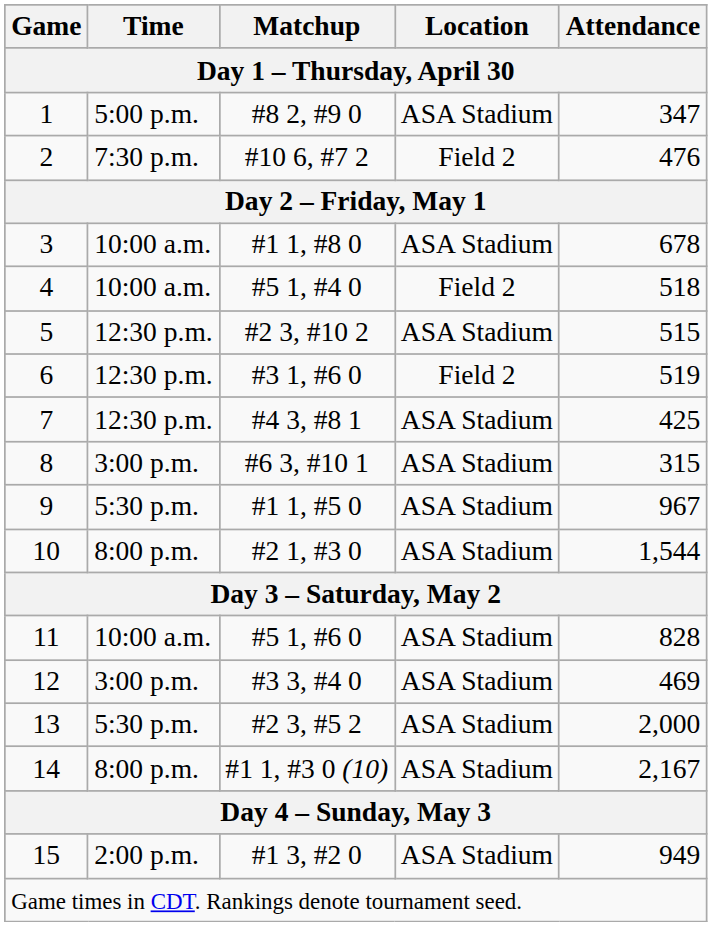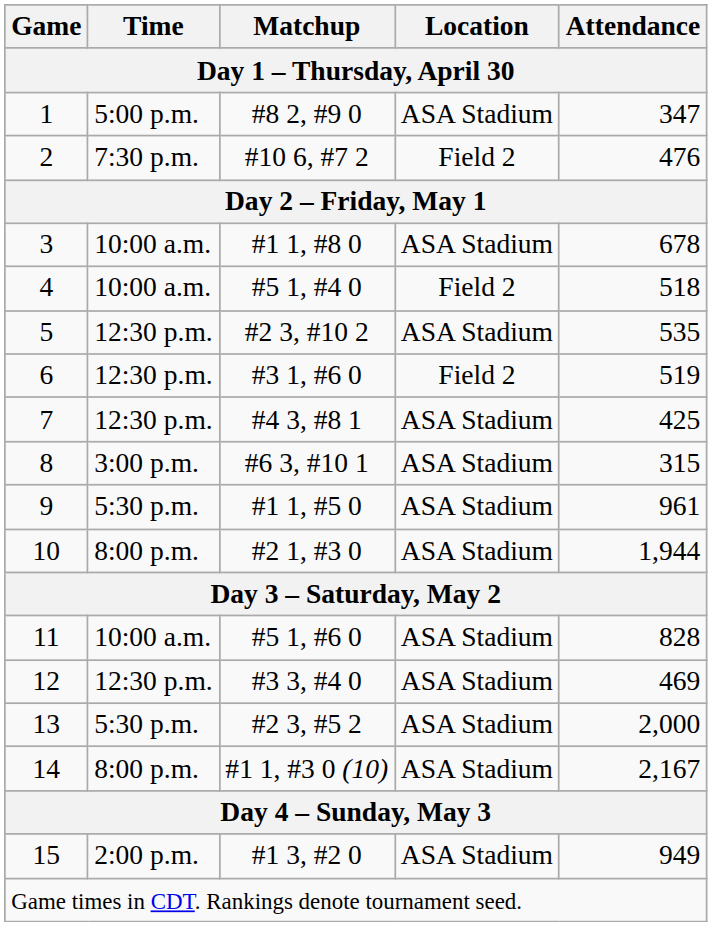5 | Attendance: 515 -> 535
9 | Attendance: 967 -> 961
10 | Attendance: 1,544 -> 1,944
12 | Time: 3:00 p.m. -> 12:30 p.m.
